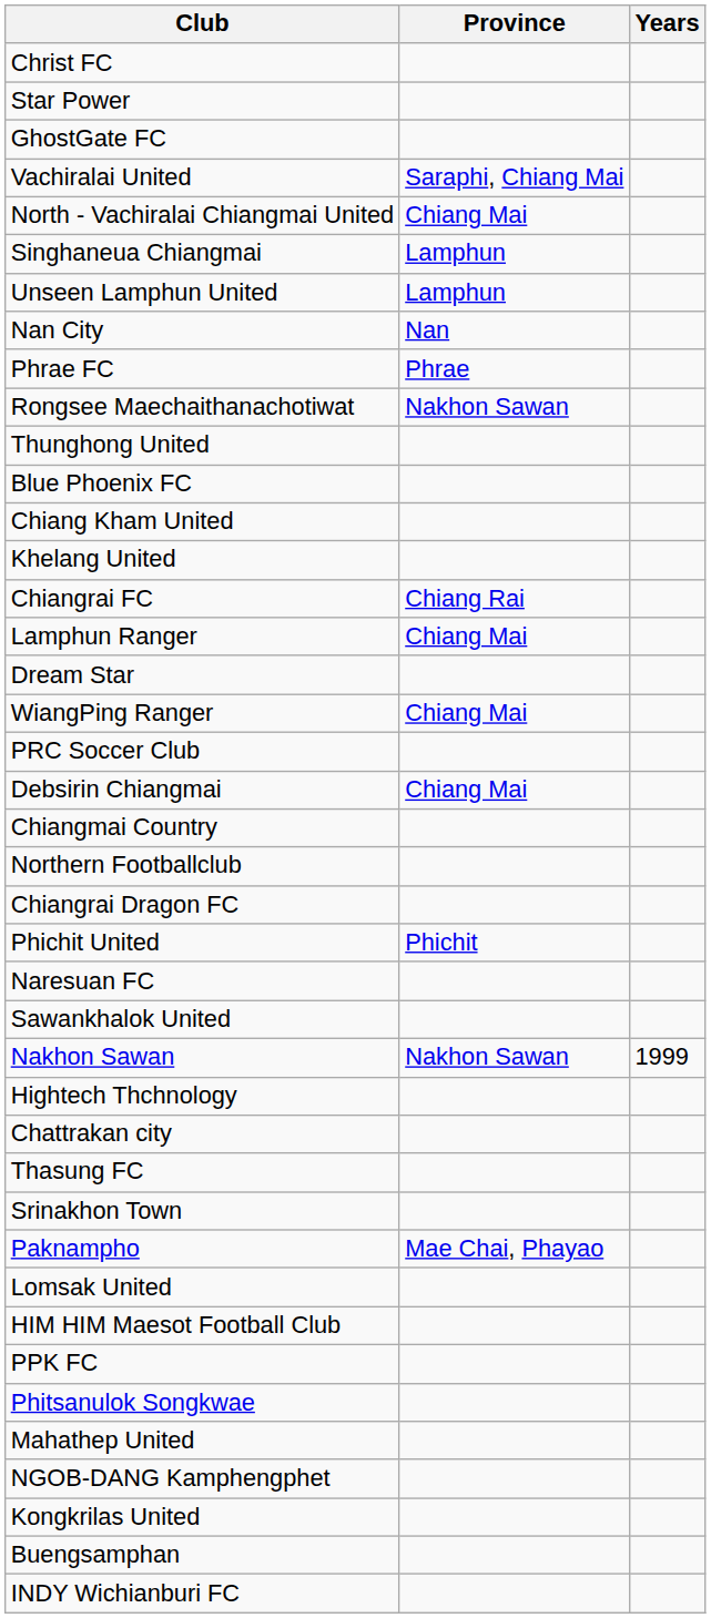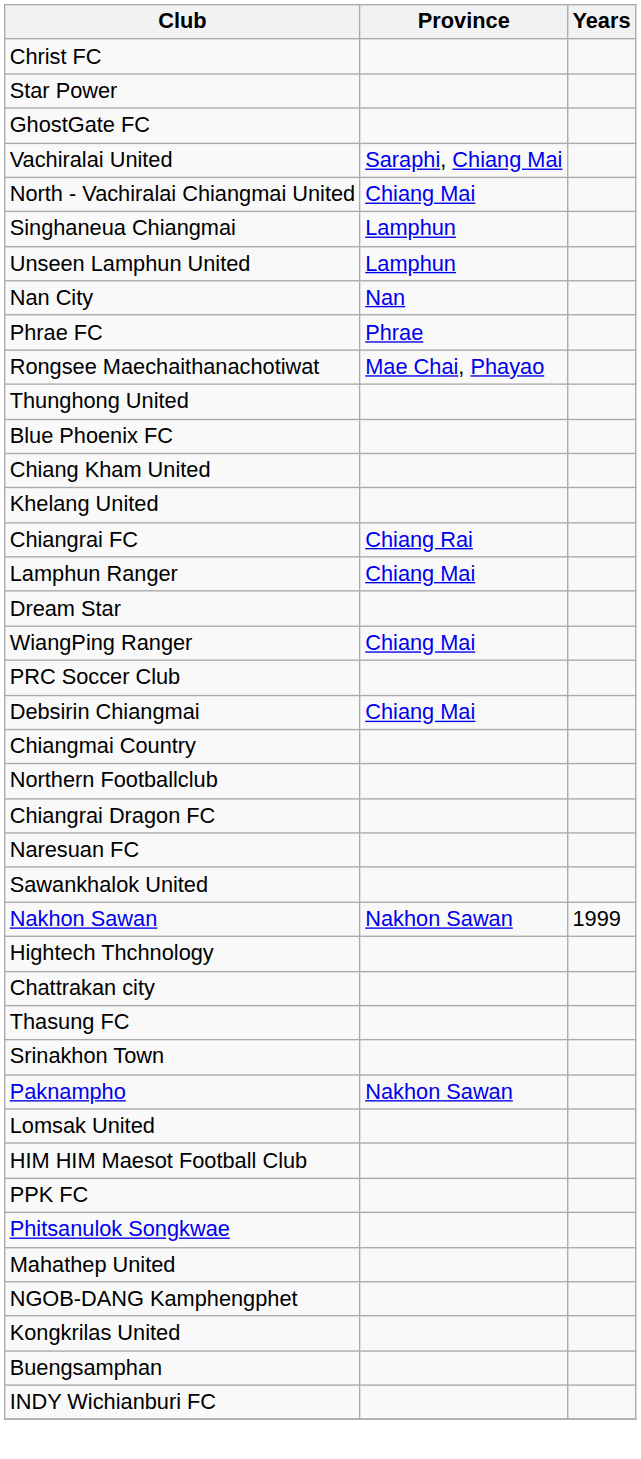Rongsee Maechaithanachotiwat | Province: Nakhon Sawan -> Mae Chai, Phayao
- row: Phichit United | Phichit
Paknampho | Province: Mae Chai, Phayao -> Nakhon Sawan
